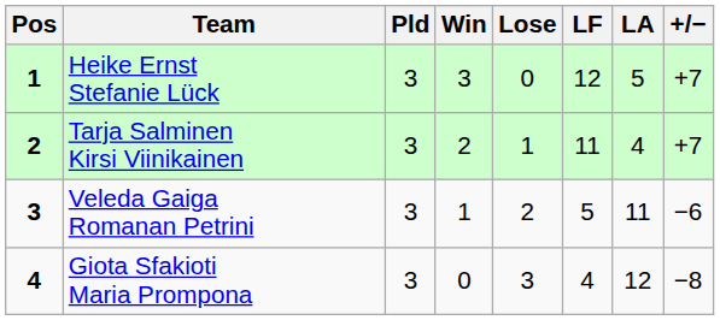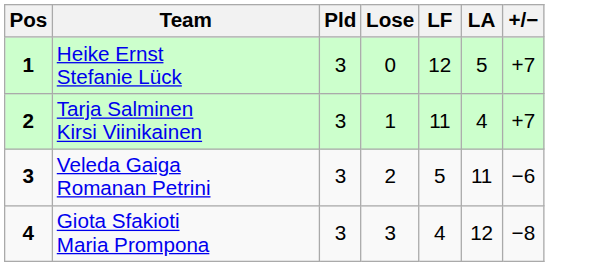- column: Win | 3 | 2 | 1 | 0
